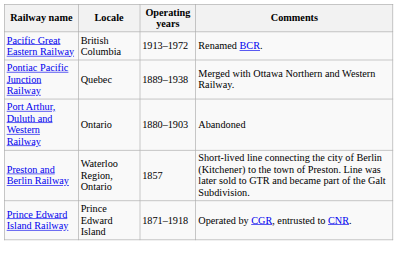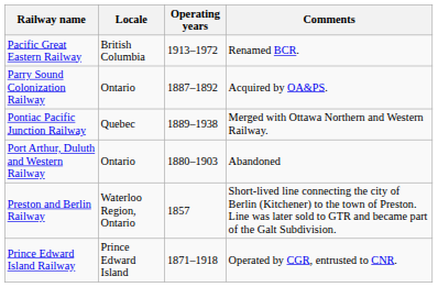+ row: Parry Sound Colonization Railway | Ontario | 1887–1892 | Acquired by OA&PS.
